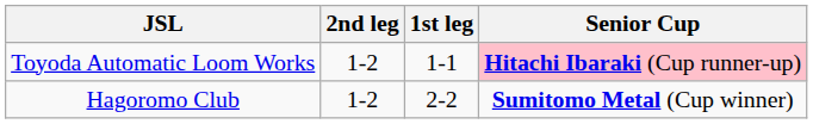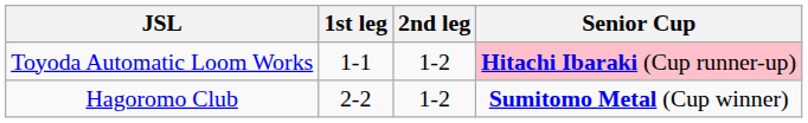columns swapped: 1st leg <-> 2nd leg
